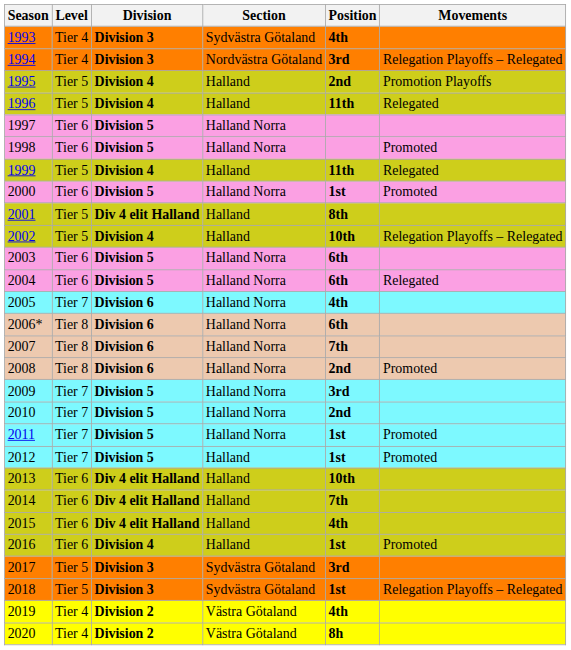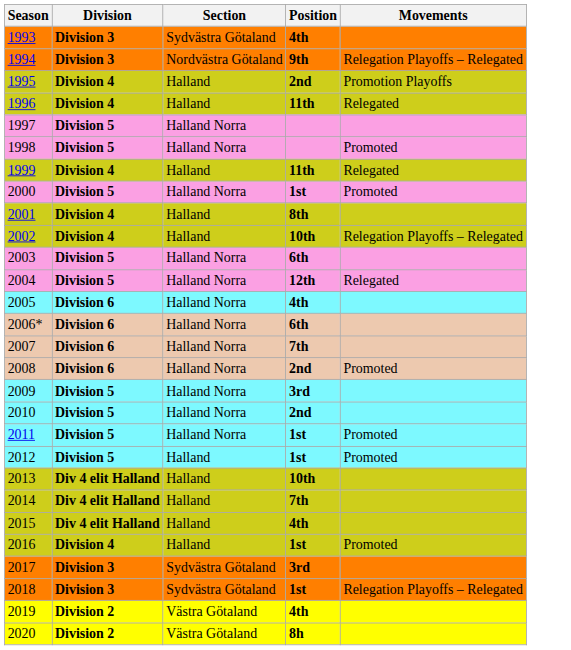- column: Level | Tier 4 | Tier 4 | Tier 5 | Tier 5 | Tier 6 | Tier 6 | Tier 5 | Tier 6 | Tier 5 | Tier 5 | Tier 6 | Tier 6 | Tier 7 | Tier 8 | Tier 8 | Tier 8 | Tier 7 | Tier 7 | Tier 7 | Tier 7 | Tier 6 | Tier 6 | Tier 6 | Tier 6 | Tier 5 | Tier 5 | Tier 4 | Tier 4
1994 | Position: 3rd -> 9th
2001 | Division: Div 4 elit Halland -> Division 4
2004 | Position: 6th -> 12th
